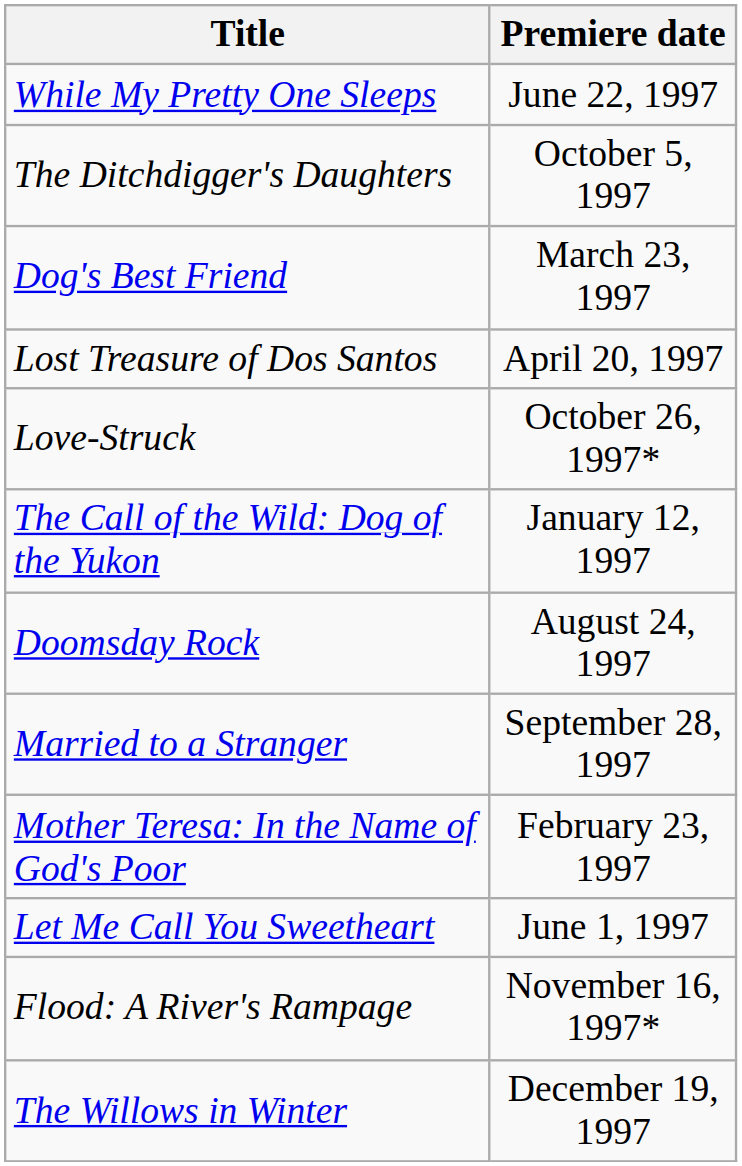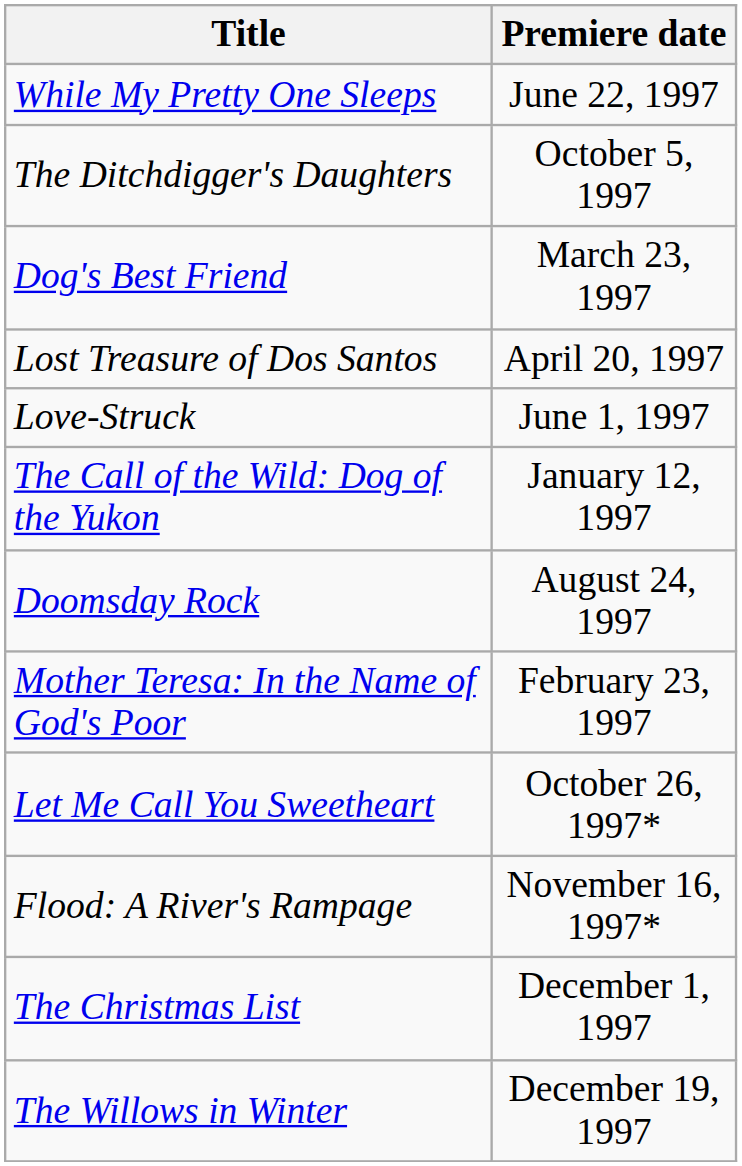Love-Struck | Premiere date: October 26, 1997* -> June 1, 1997
- row: Married to a Stranger | September 28, 1997
Let Me Call You Sweetheart | Premiere date: June 1, 1997 -> October 26, 1997*
+ row: The Christmas List | December 1, 1997
